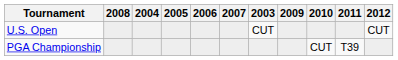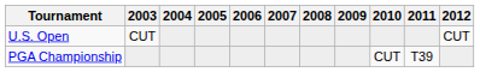columns swapped: 2003 <-> 2008
